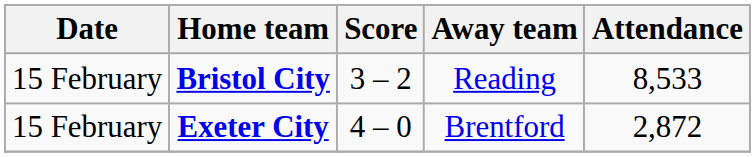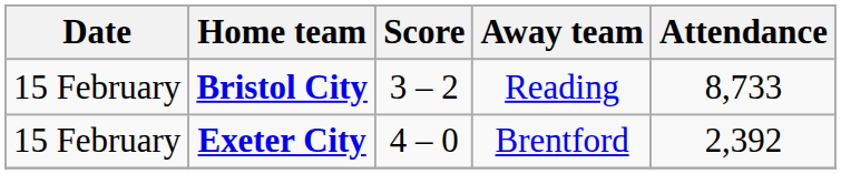Bristol City | Attendance: 8,533 -> 8,733
Exeter City | Attendance: 2,872 -> 2,392
